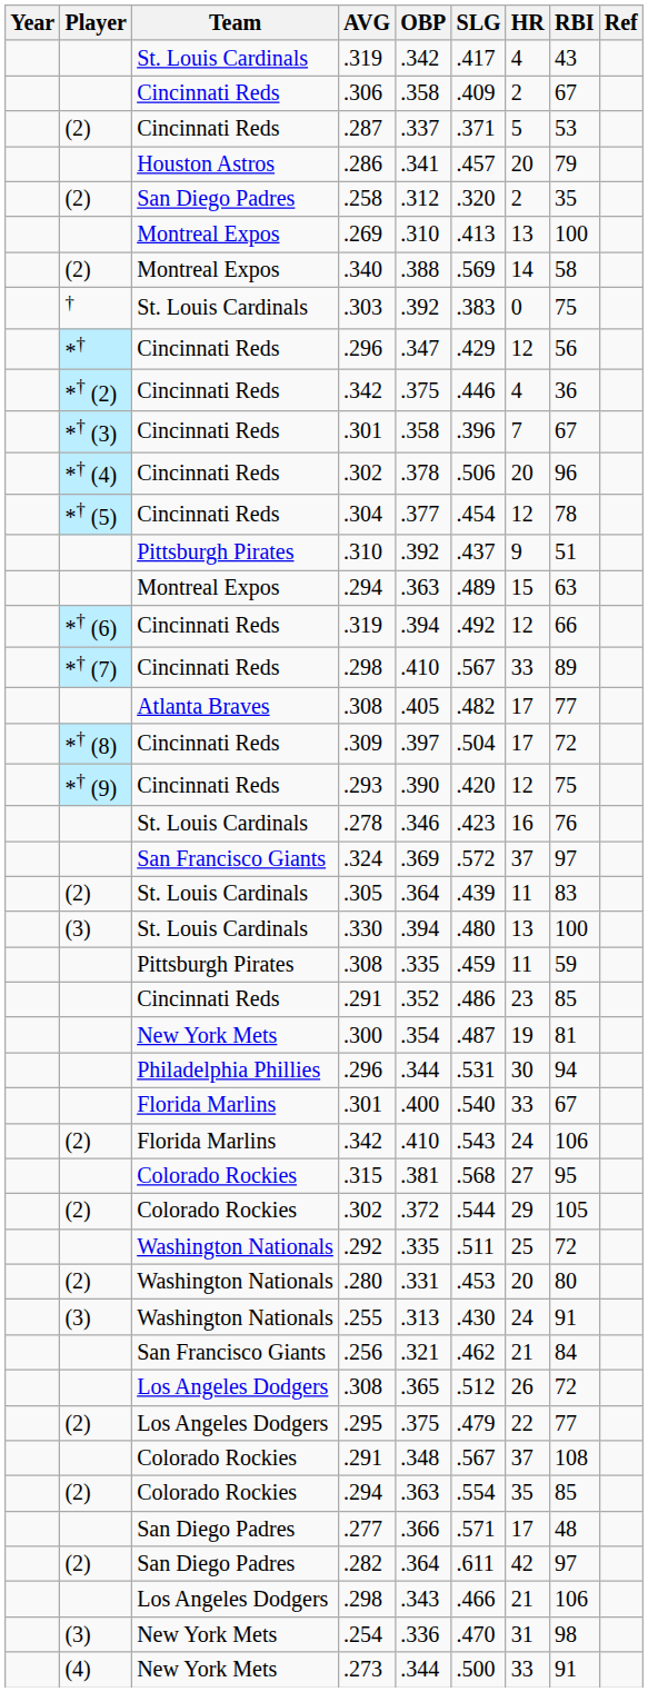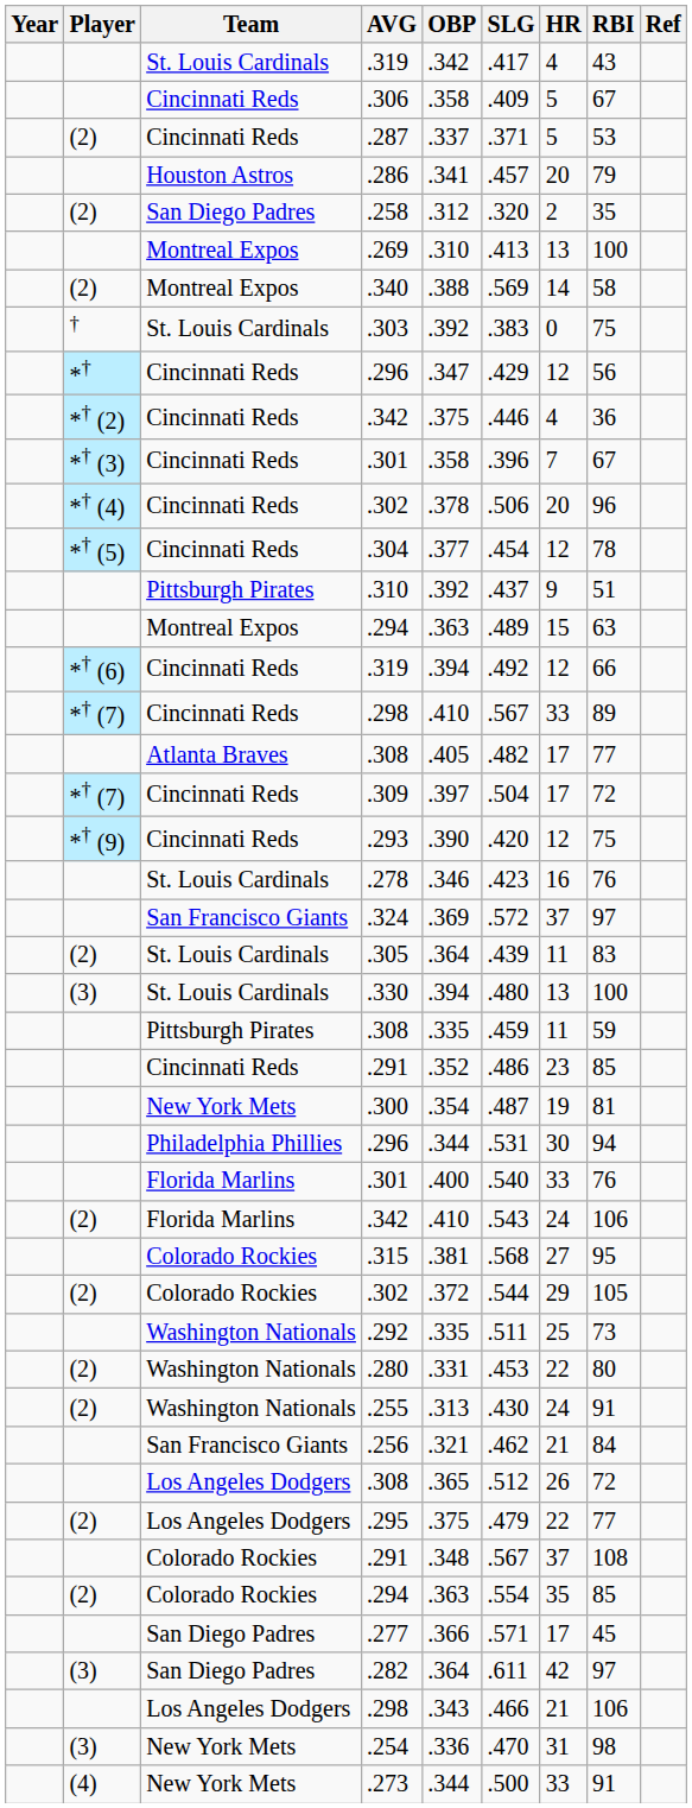.306 | HR: 2 -> 5
.309 | Player: *† (8) -> *† (7)
Florida Marlins / .301 | RBI: 67 -> 76
.292 | RBI: 72 -> 73
.280 | HR: 20 -> 22
.255 | Player: (3) -> (2)
.277 | RBI: 48 -> 45
.282 | Player: (2) -> (3)
